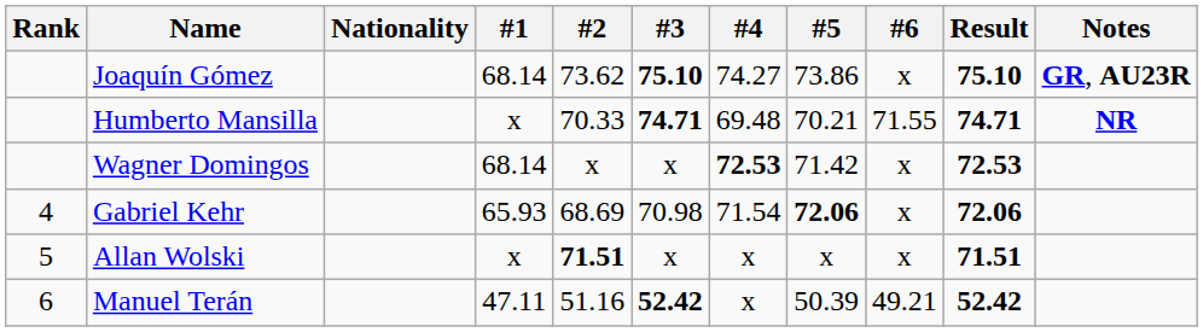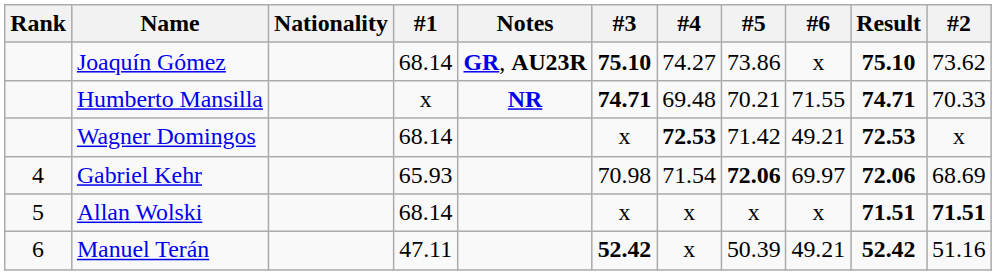columns swapped: #2 <-> Notes
Wagner Domingos | #6: x -> 49.21
Gabriel Kehr | #6: x -> 69.97
Allan Wolski | #1: x -> 68.14
